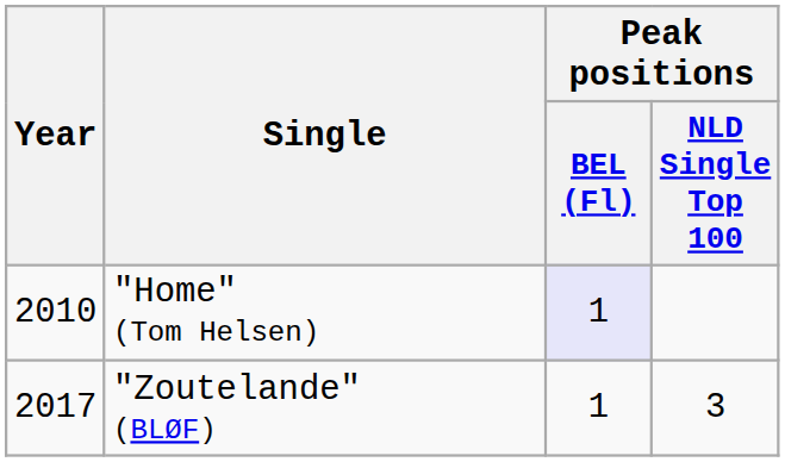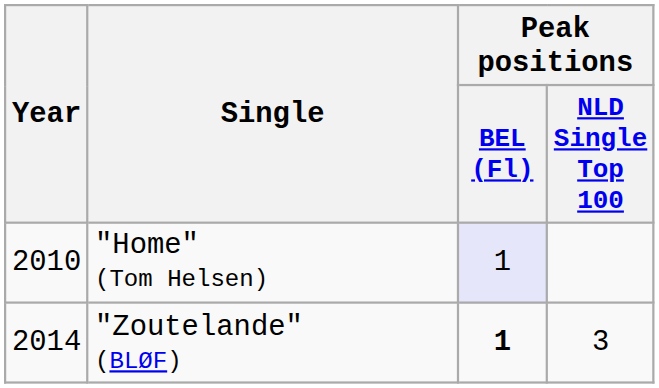"Zoutelande" (BLØF) | Year: 2017 -> 2014
"Zoutelande" (BLØF) | Peak positions / BEL (Fl): normal -> bold
